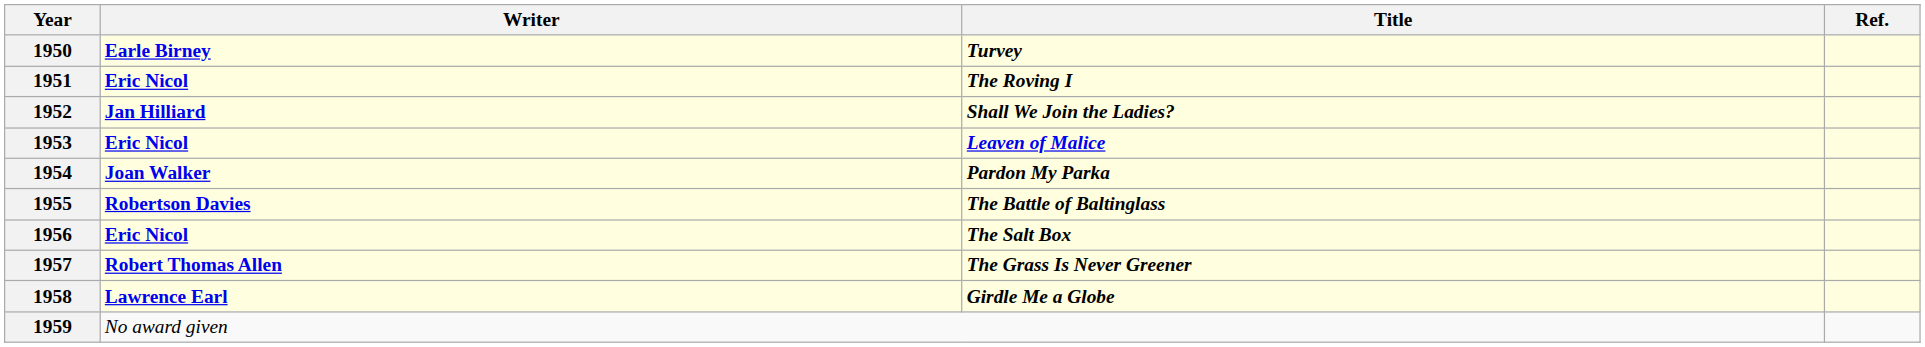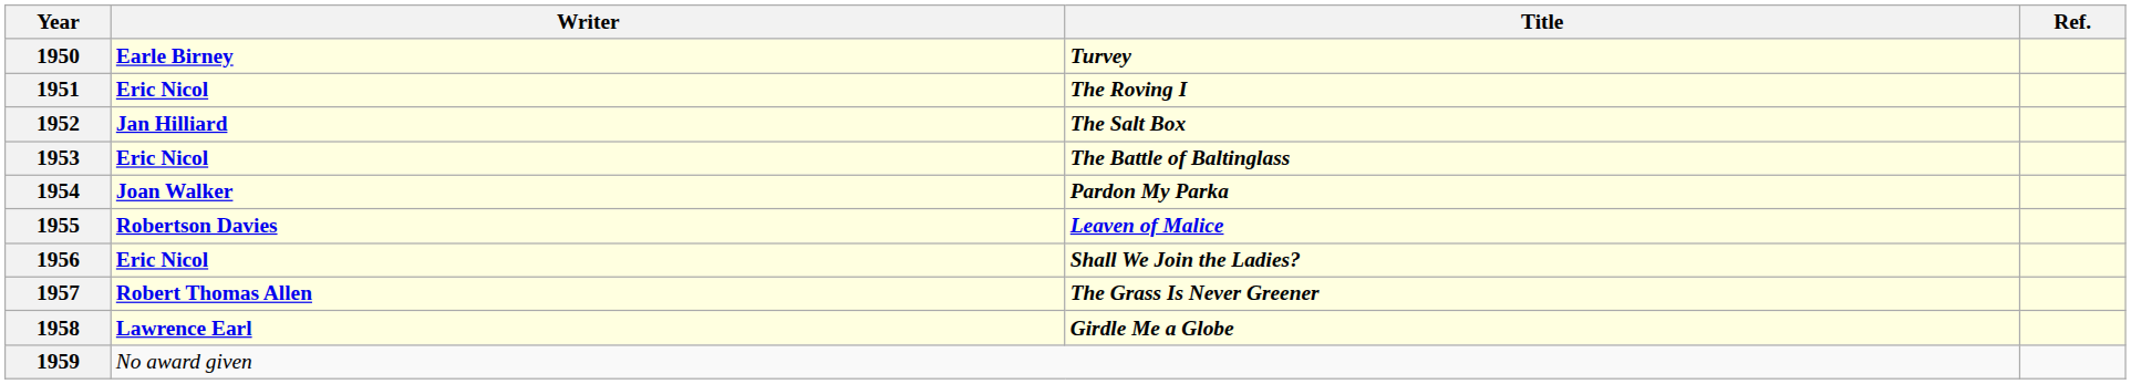1952 | Title: Shall We Join the Ladies? -> The Salt Box
1953 | Title: Leaven of Malice -> The Battle of Baltinglass
1955 | Title: The Battle of Baltinglass -> Leaven of Malice
1956 | Title: The Salt Box -> Shall We Join the Ladies?
